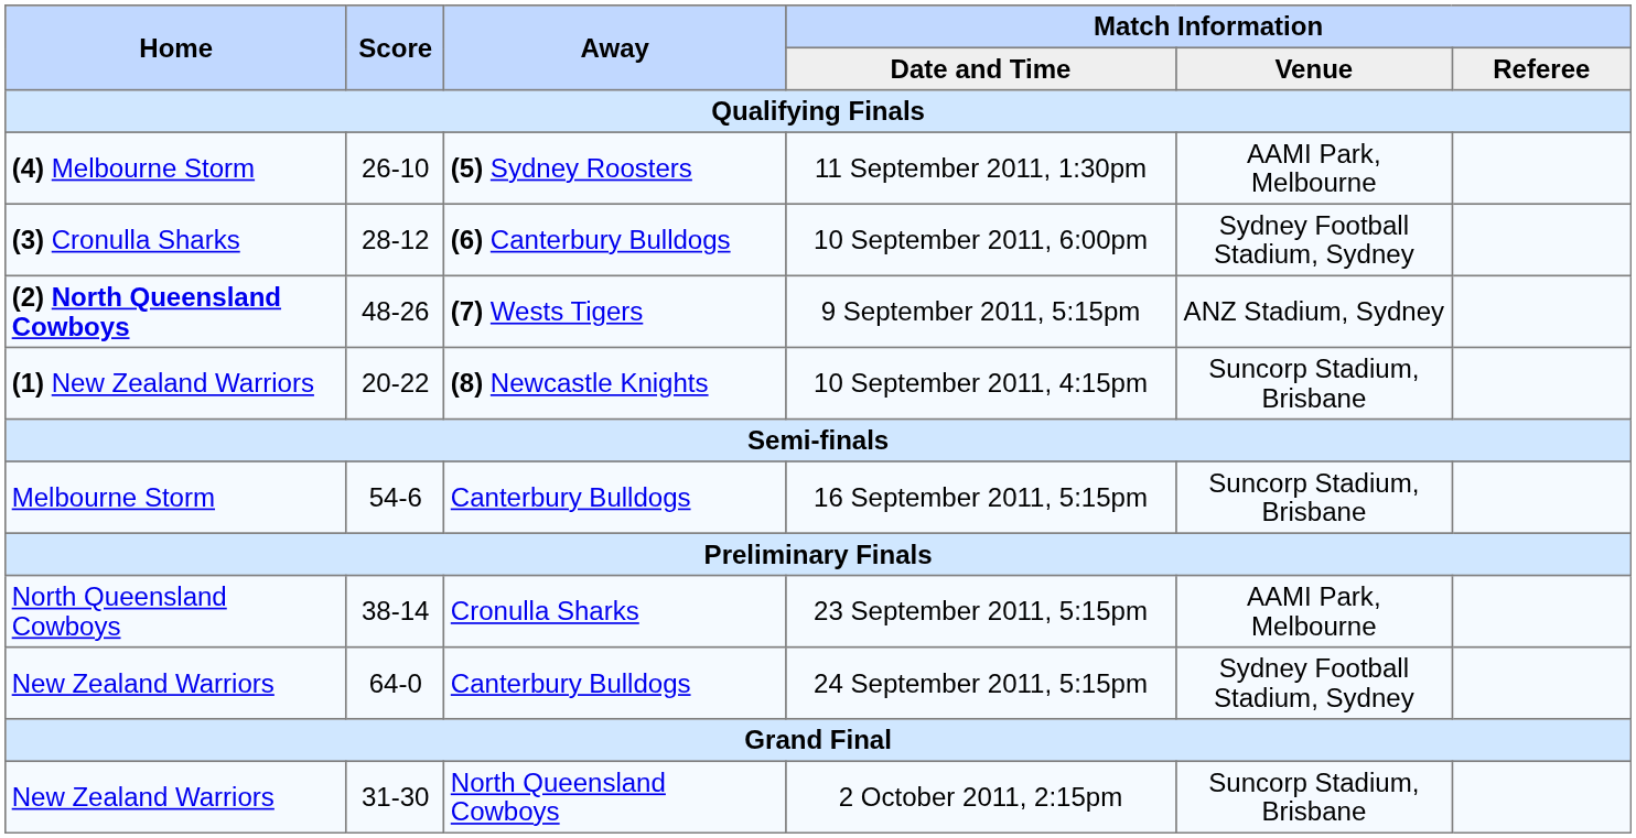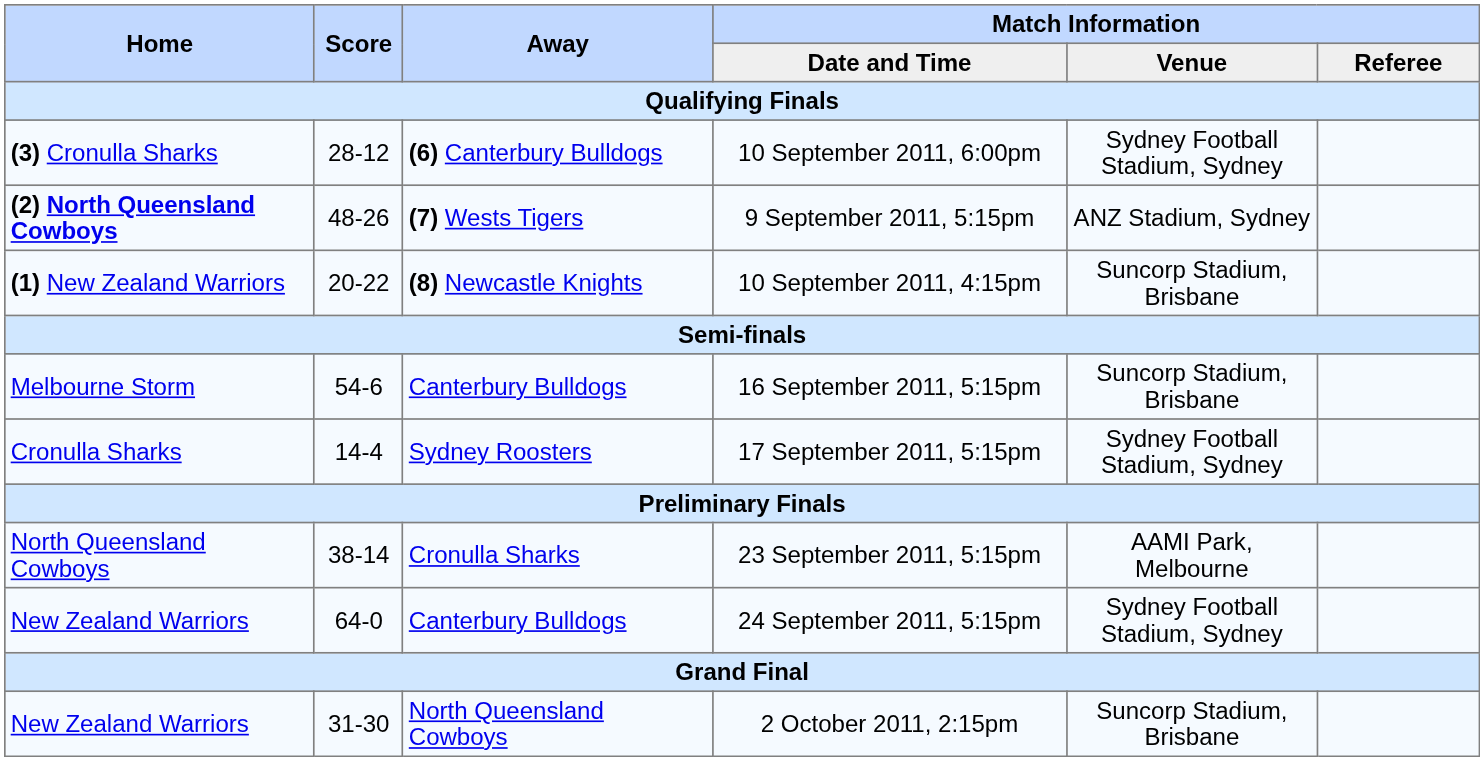- row: (4) Melbourne Storm | 26-10 | (5) Sydney Roosters | 11 September 2011, 1:30pm | AAMI Park, Melbourne
+ row: Cronulla Sharks | 14-4 | Sydney Roosters | 17 September 2011, 5:15pm | Sydney Football Stadium, Sydney
